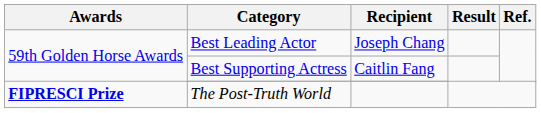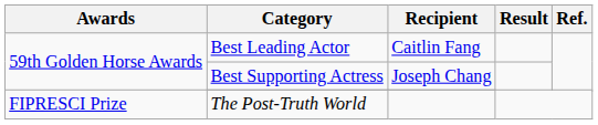Best Leading Actor | Recipient: Joseph Chang -> Caitlin Fang
Best Supporting Actress | Recipient: Caitlin Fang -> Joseph Chang
The Post-Truth World | Awards: bold -> normal
